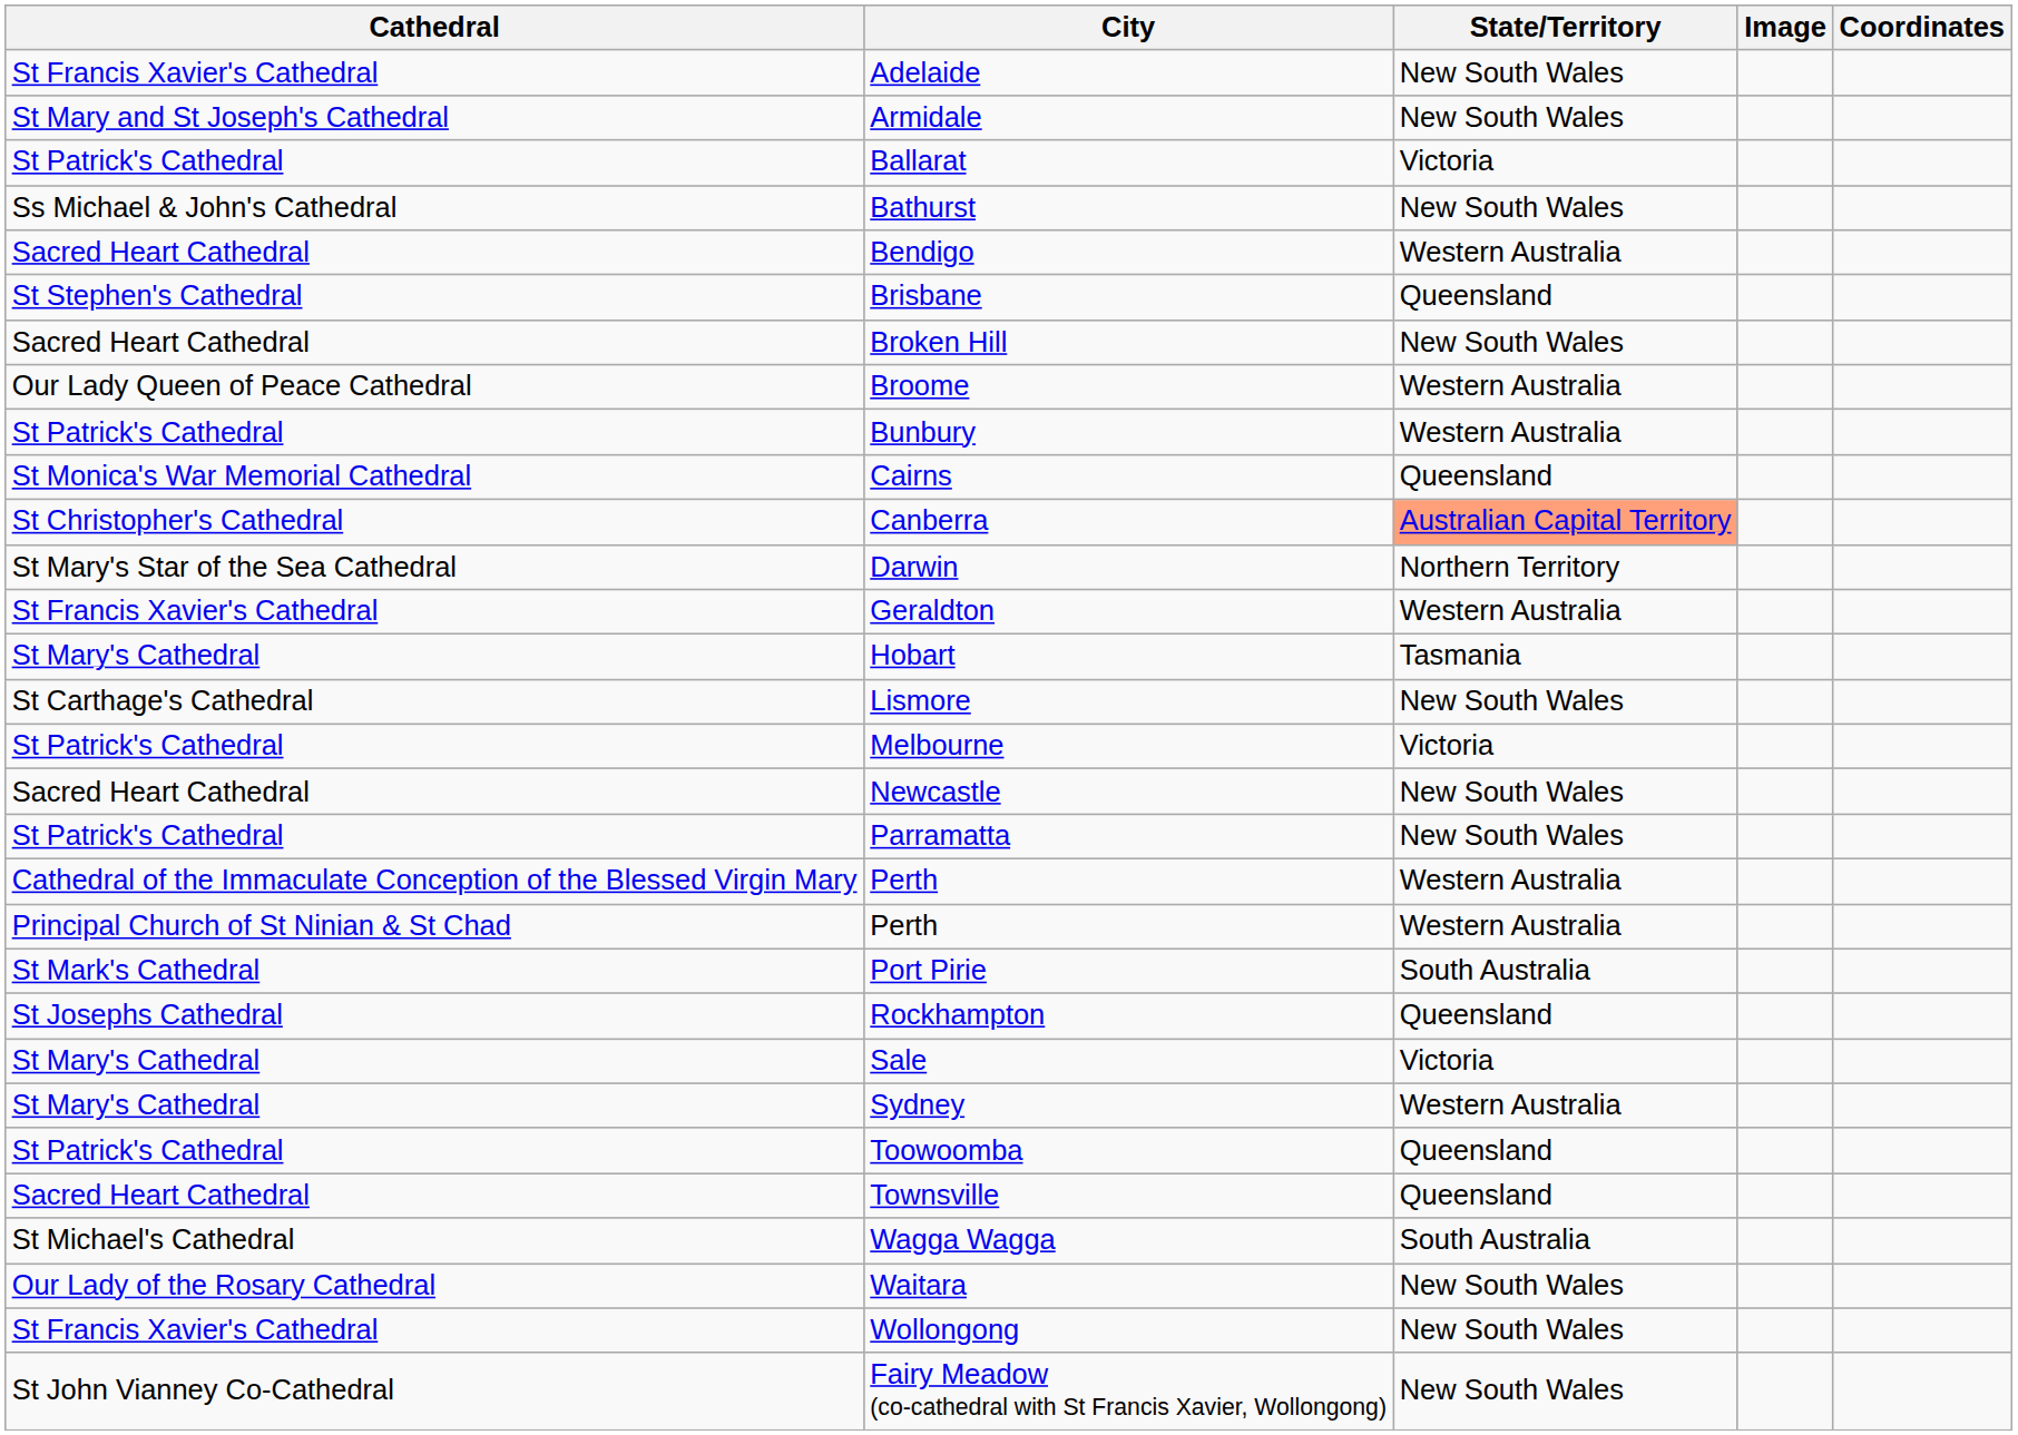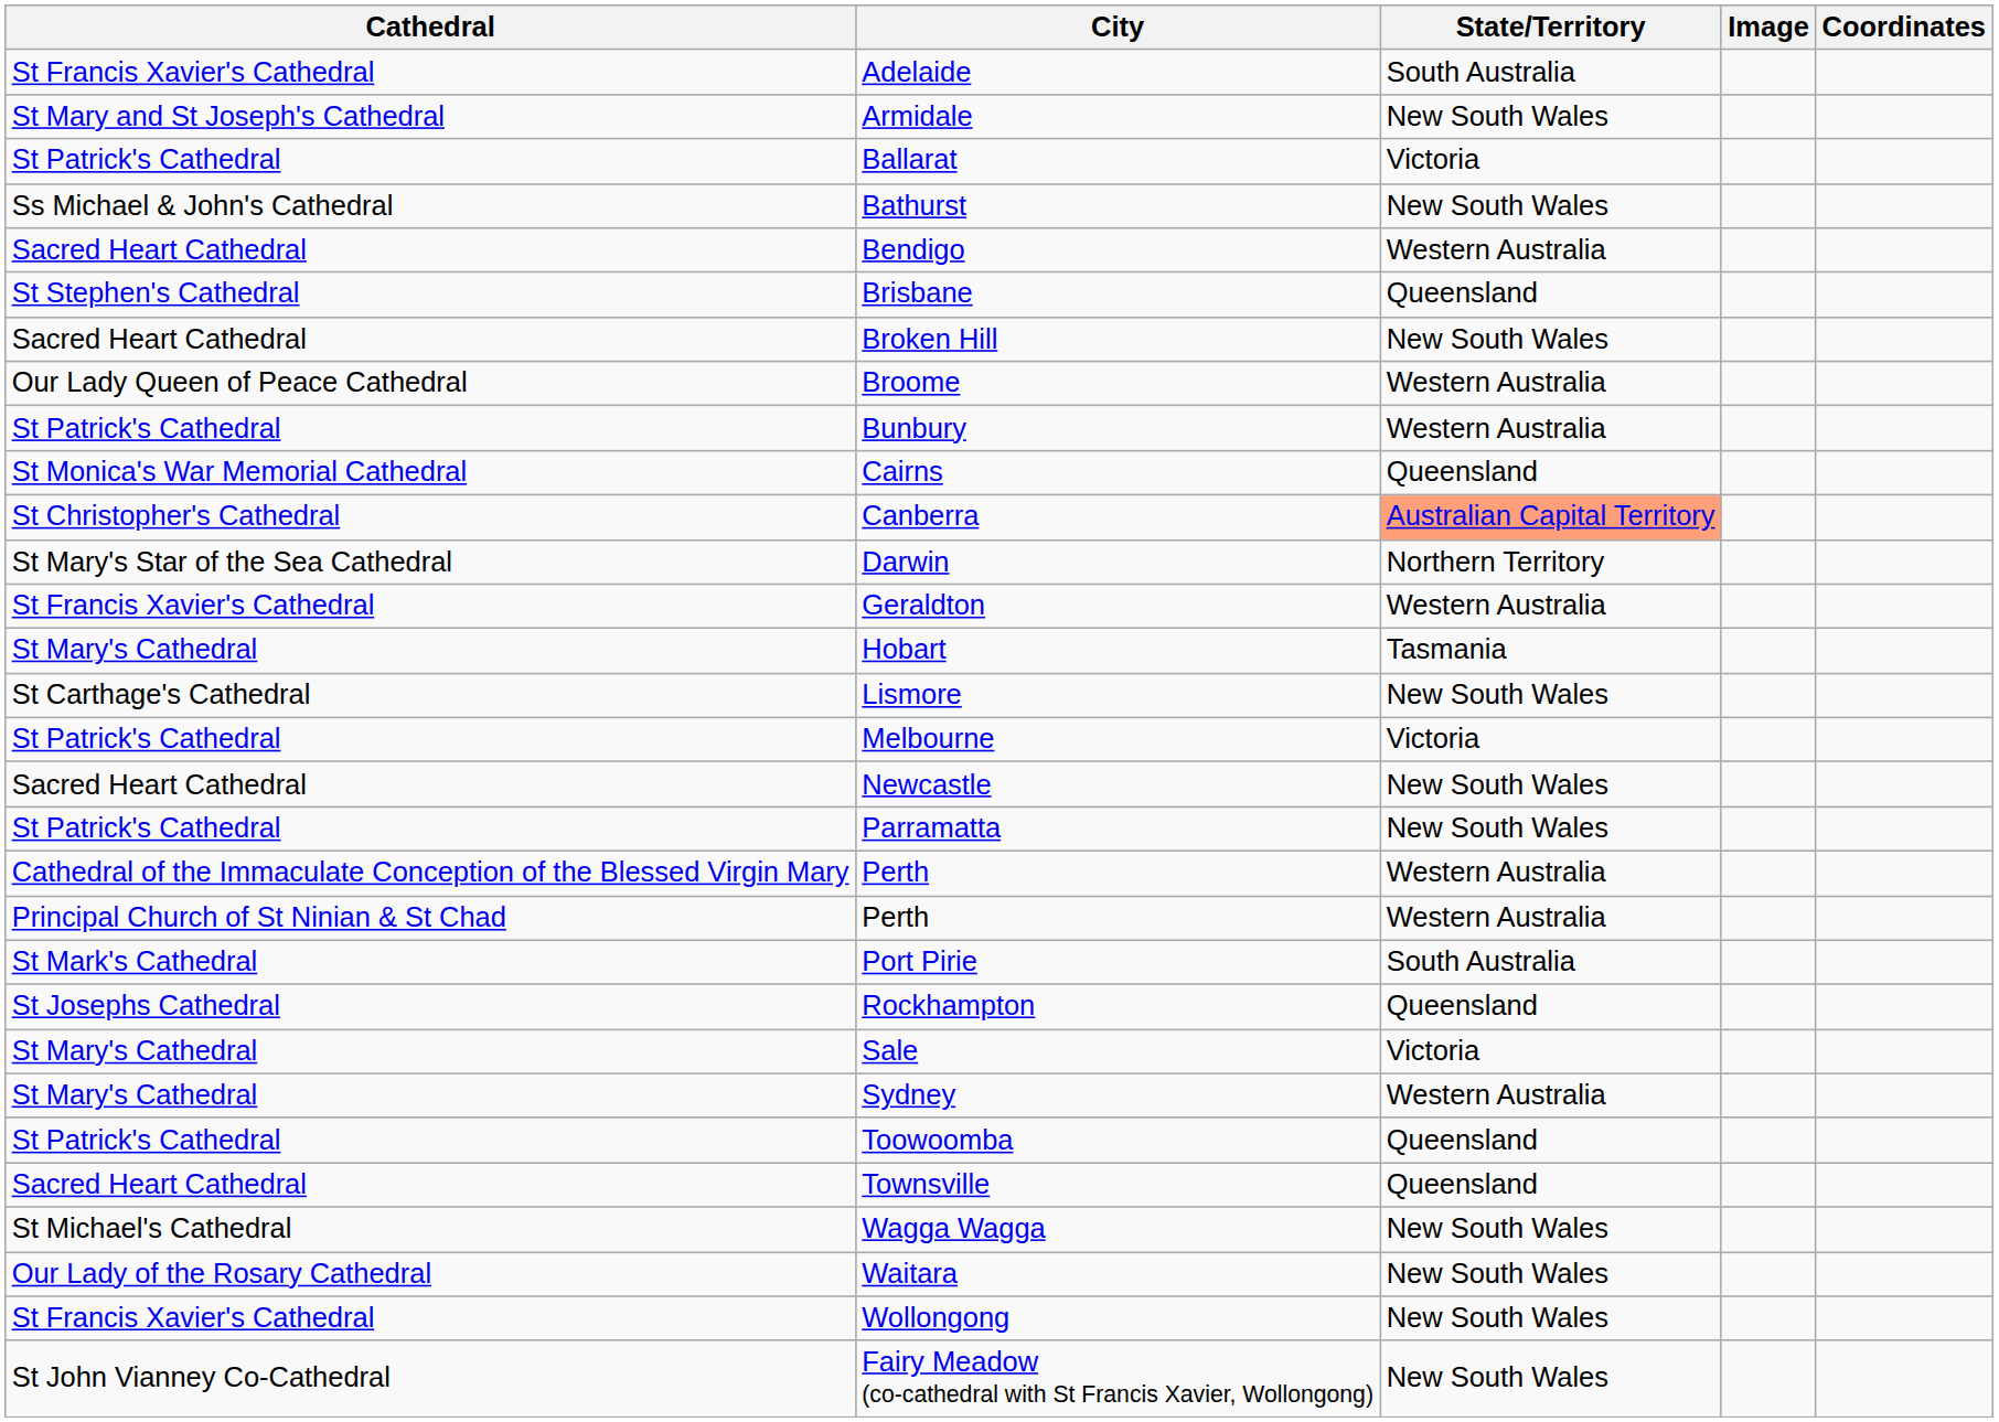Adelaide | State/Territory: New South Wales -> South Australia
Wagga Wagga | State/Territory: South Australia -> New South Wales
